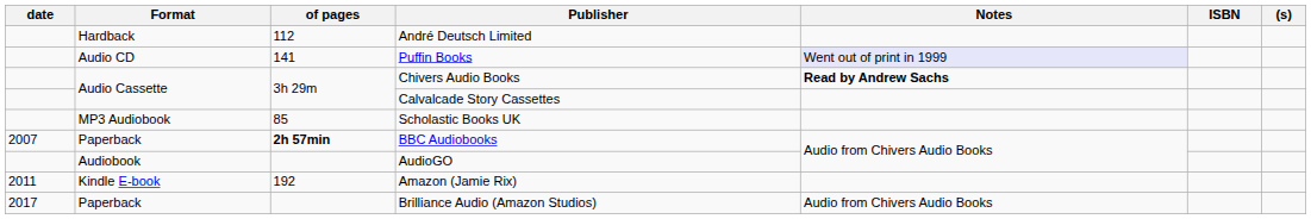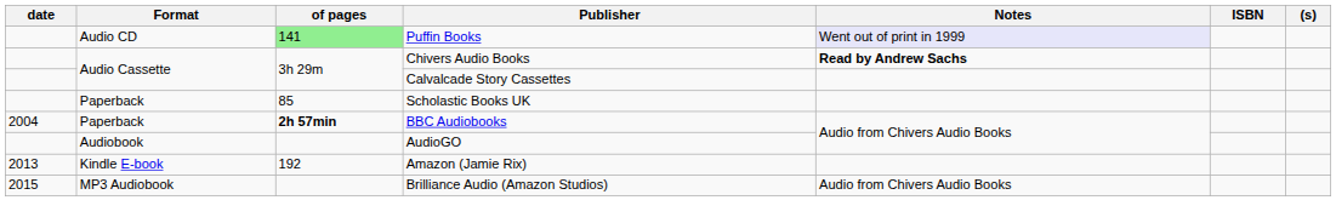- row: Hardback | 112 | André Deutsch Limited
Puffin Books | of pages: no background -> lightgreen background
Scholastic Books UK | Format: MP3 Audiobook -> Paperback
BBC Audiobooks | date: 2007 -> 2004
Amazon (Jamie Rix) | date: 2011 -> 2013
Brilliance Audio (Amazon Studios) | date: 2017 -> 2015
Brilliance Audio (Amazon Studios) | Format: Paperback -> MP3 Audiobook
